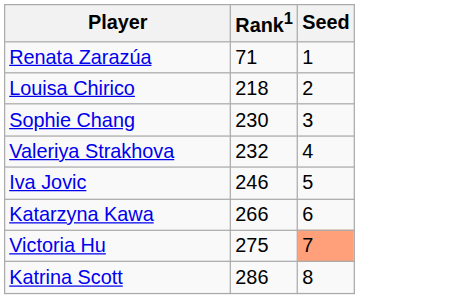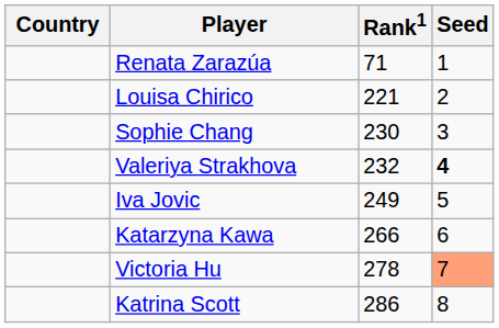+ column: Country
Louisa Chirico | Rank1: 218 -> 221
Valeriya Strakhova | Seed: normal -> bold
Iva Jovic | Rank1: 246 -> 249
Victoria Hu | Rank1: 275 -> 278
